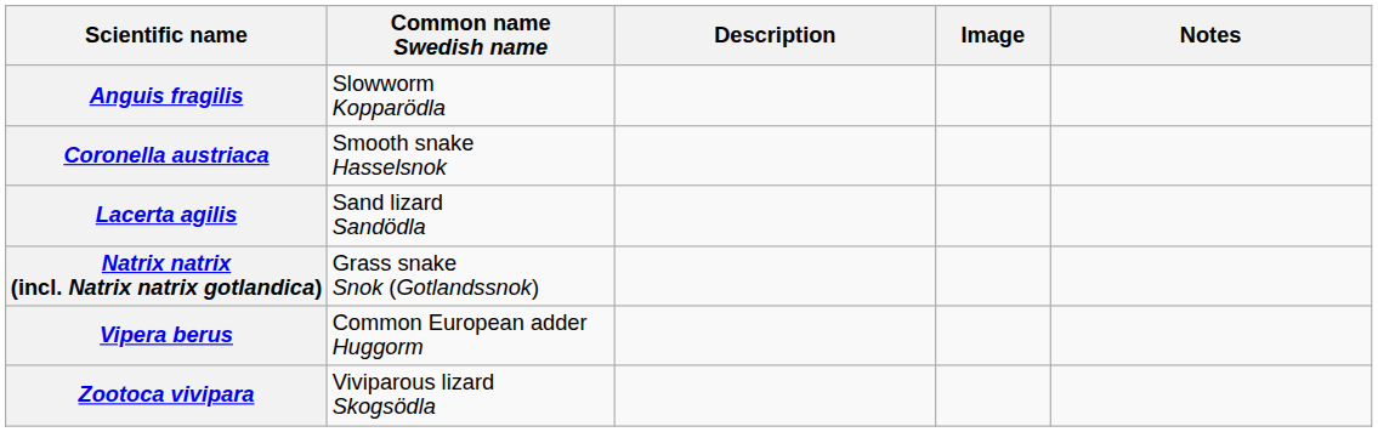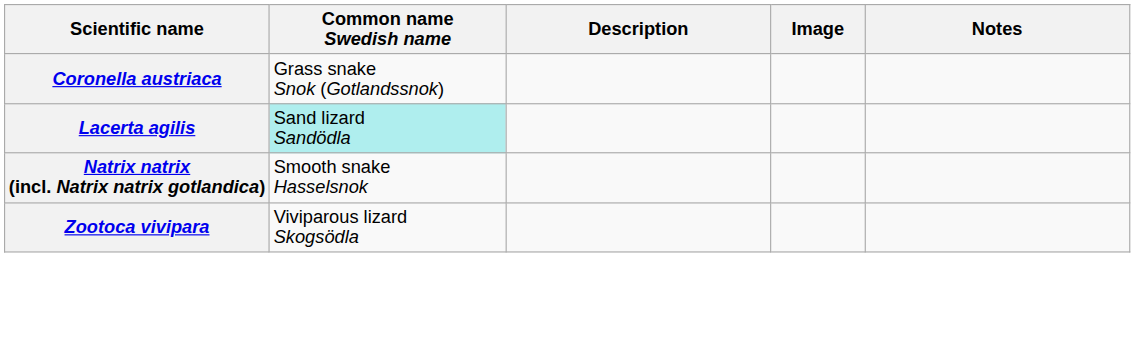- row: Anguis fragilis | Slowworm Kopparödla
Coronella austriaca | Common name Swedish name: Smooth snake Hasselsnok -> Grass snake Snok (Gotlandssnok)
Lacerta agilis | Common name Swedish name: no background -> paleturquoise background
Natrix natrix (incl. Natrix natrix gotlandica) | Common name Swedish name: Grass snake Snok (Gotlandssnok) -> Smooth snake Hasselsnok
- row: Vipera berus | Common European adder Huggorm
